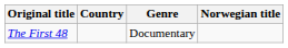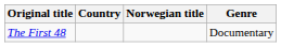columns swapped: Norwegian title <-> Genre
